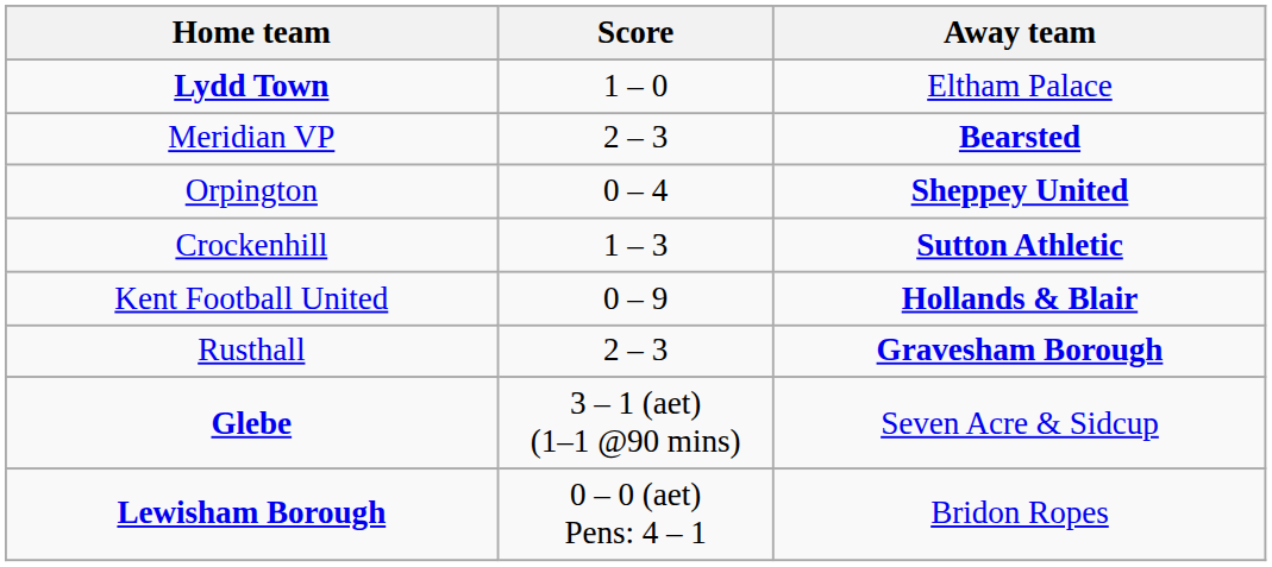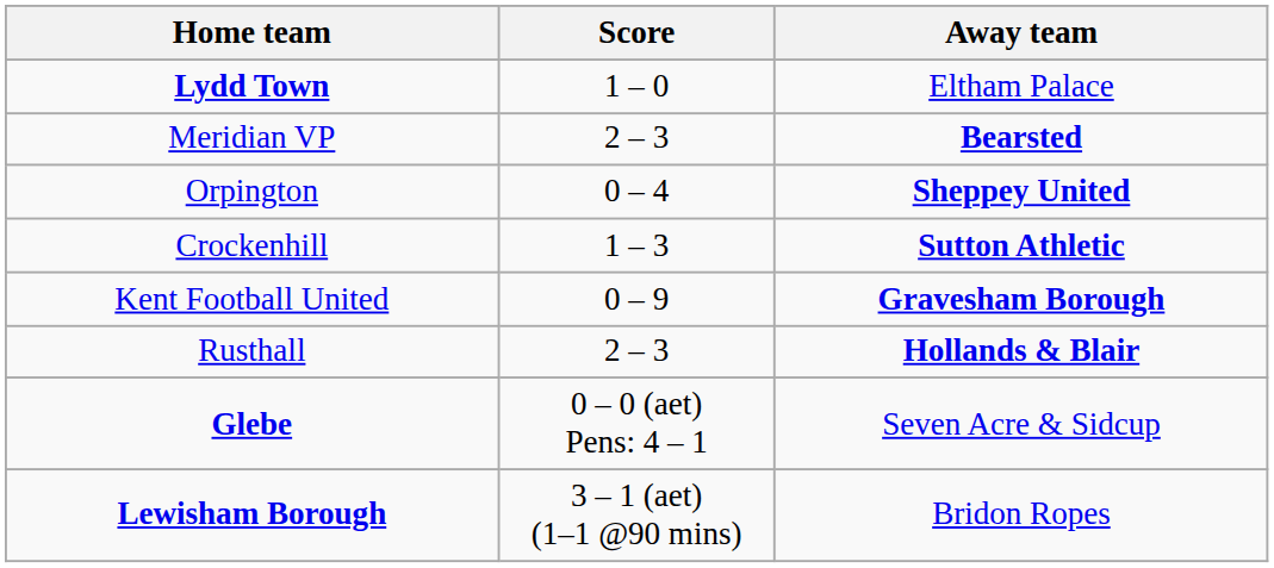Kent Football United | Away team: Hollands & Blair -> Gravesham Borough
Rusthall | Away team: Gravesham Borough -> Hollands & Blair
Glebe | Score: 3 – 1 (aet) (1–1 @90 mins) -> 0 – 0 (aet) Pens: 4 – 1
Lewisham Borough | Score: 0 – 0 (aet) Pens: 4 – 1 -> 3 – 1 (aet) (1–1 @90 mins)
